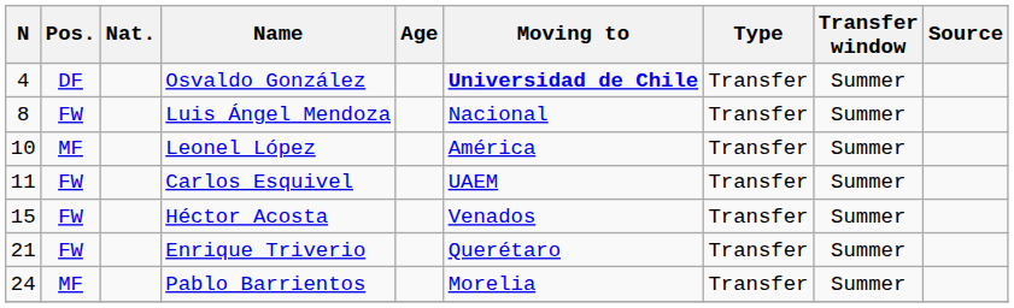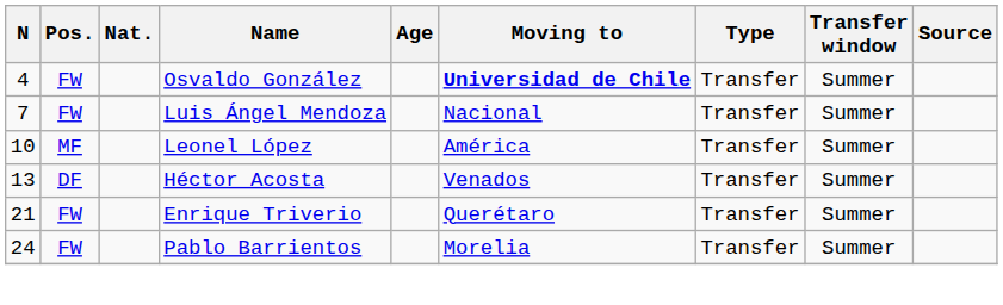Osvaldo González | Pos.: DF -> FW
Luis Ángel Mendoza | N: 8 -> 7
- row: 11 | FW | Carlos Esquivel | UAEM | Transfer | Summer
Héctor Acosta | N: 15 -> 13
Héctor Acosta | Pos.: FW -> DF
Pablo Barrientos | Pos.: MF -> FW
